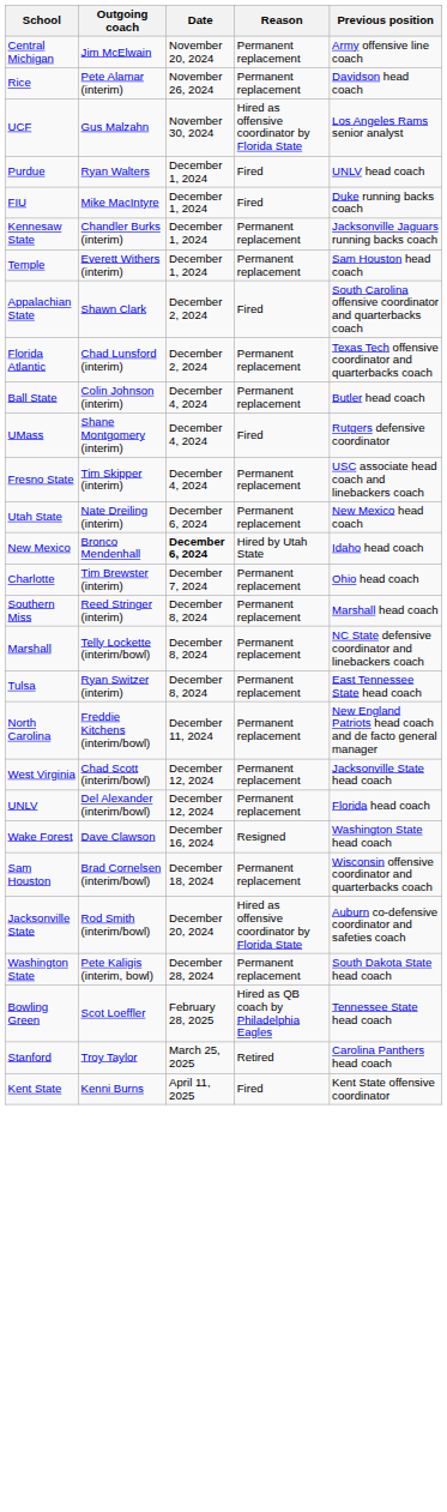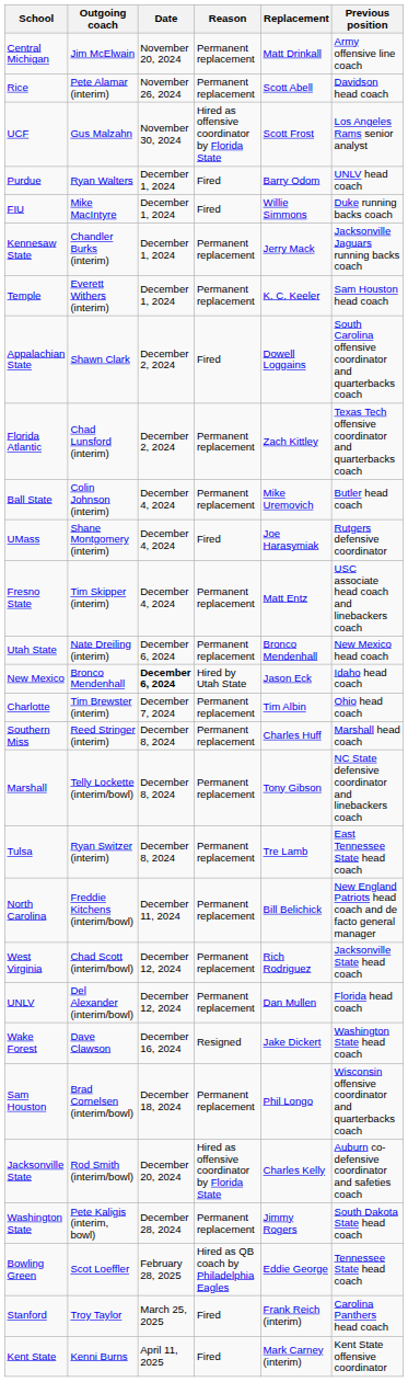+ column: Replacement | Matt Drinkall | Scott Abell | Scott Frost | Barry Odom | Willie Simmons | Jerry Mack | K. C. Keeler | Dowell Loggains | Zach Kittley | Mike Uremovich | Joe Harasymiak | Matt Entz | Bronco Mendenhall | Jason Eck | Tim Albin | Charles Huff | Tony Gibson | Tre Lamb | Bill Belichick | Rich Rodriguez | Dan Mullen | Jake Dickert | Phil Longo | Charles Kelly | Jimmy Rogers | Eddie George | Frank Reich (interim) | Mark Carney (interim)
Stanford | Reason: Retired -> Fired
